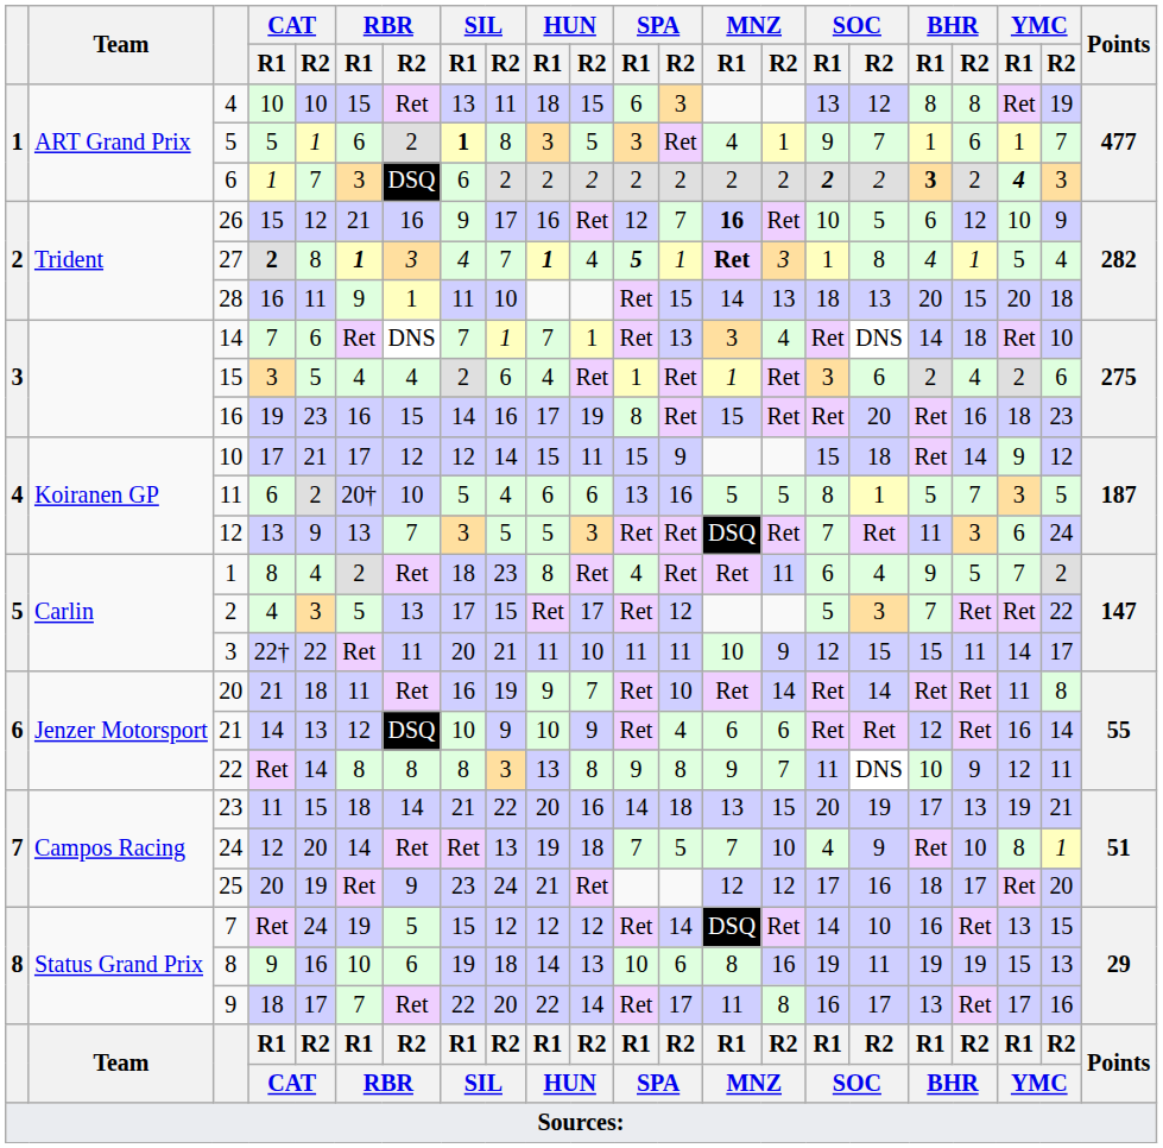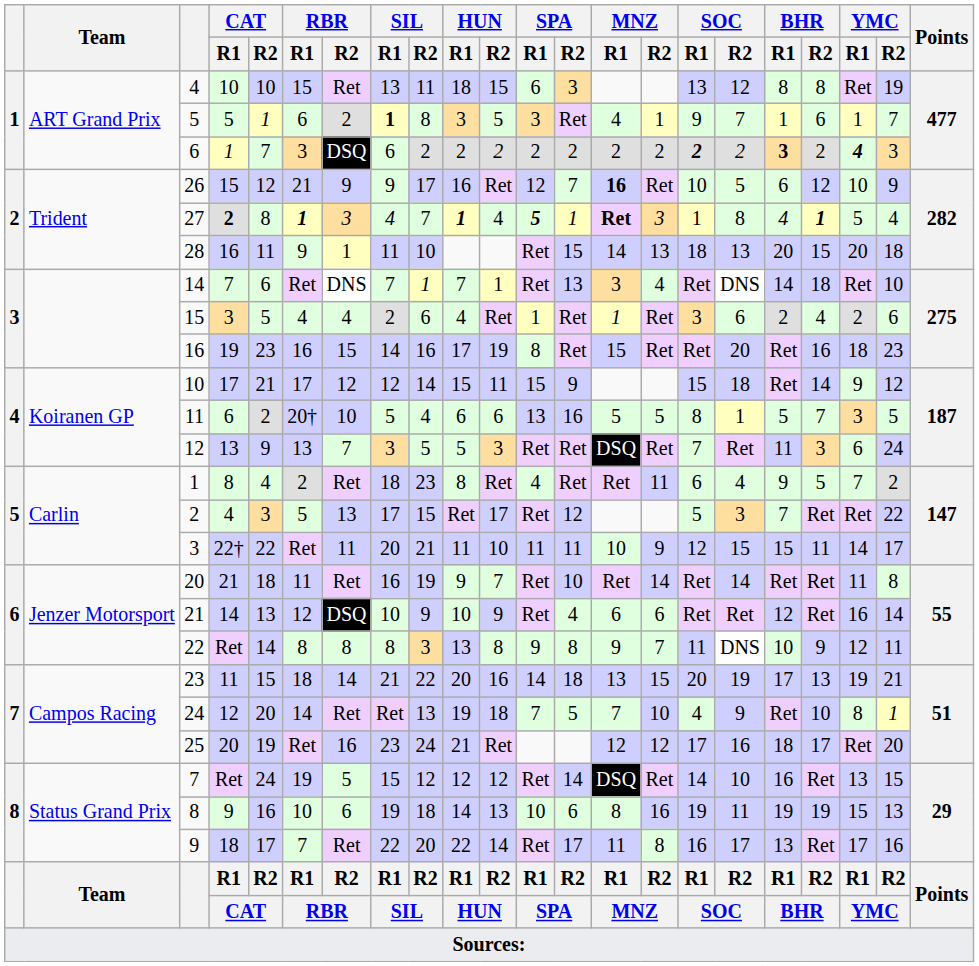26 | RBR / R2: 16 -> 9
27 | BHR / R2: normal -> bold
25 | RBR / R2: 9 -> 16
